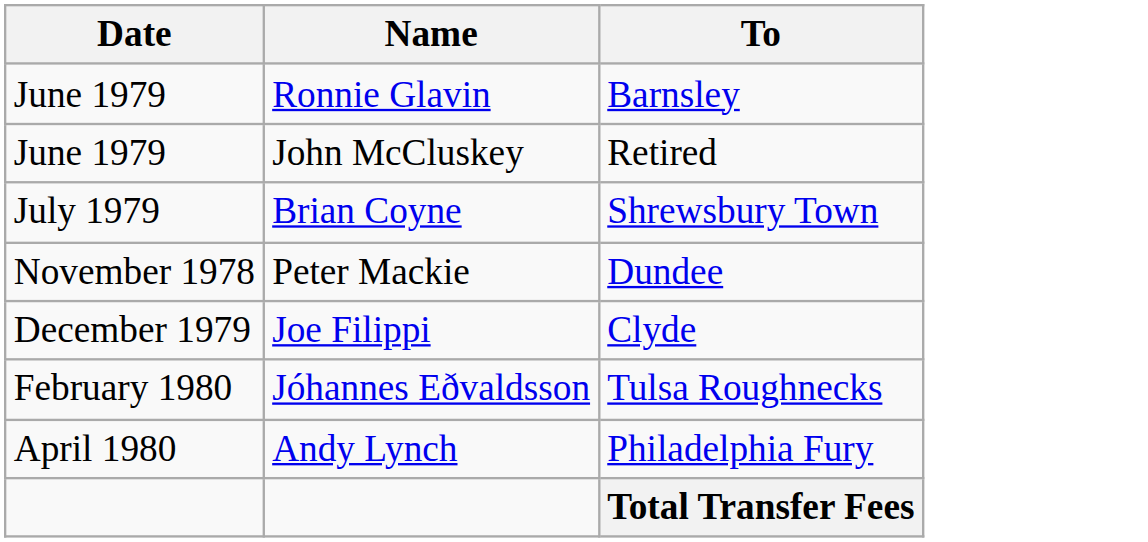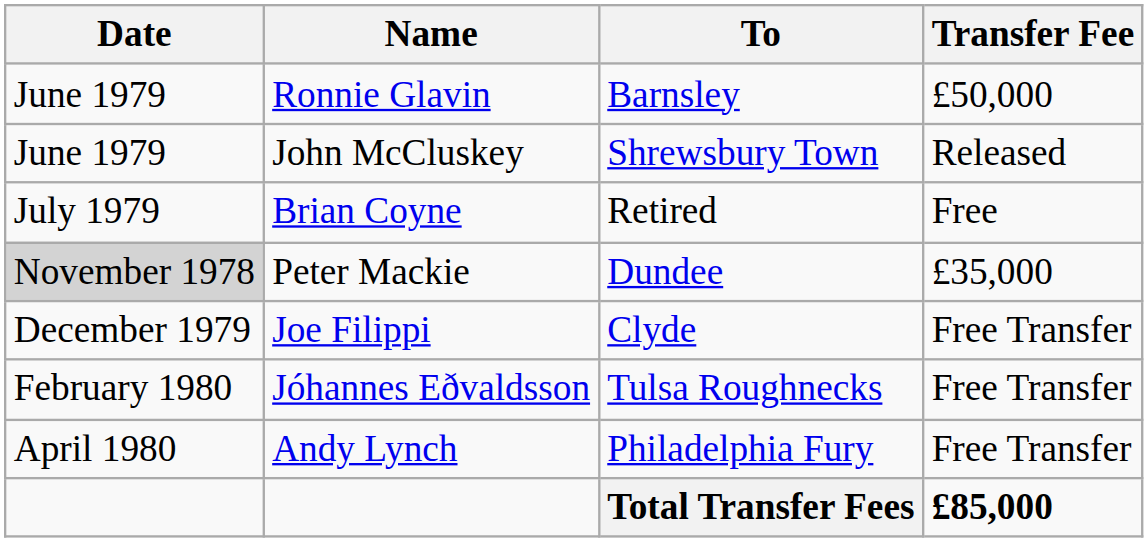+ column: Transfer Fee | £50,000 | Released | Free | £35,000 | Free Transfer | Free Transfer | Free Transfer | £85,000
John McCluskey | To: Retired -> Shrewsbury Town
Brian Coyne | To: Shrewsbury Town -> Retired
Peter Mackie | Date: no background -> lightgrey background
